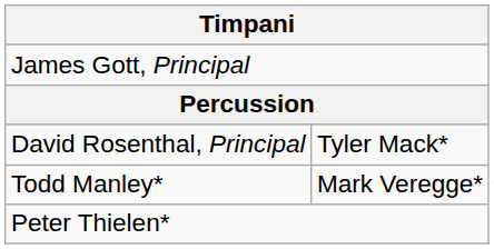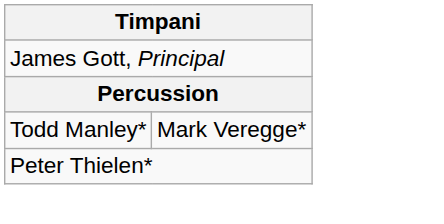- row: David Rosenthal, Principal | Tyler Mack*
